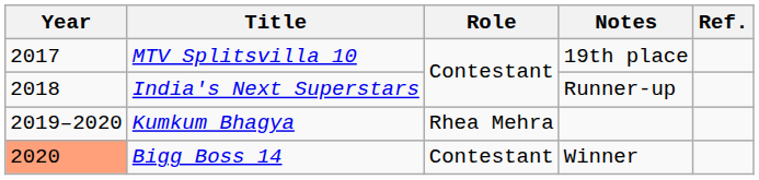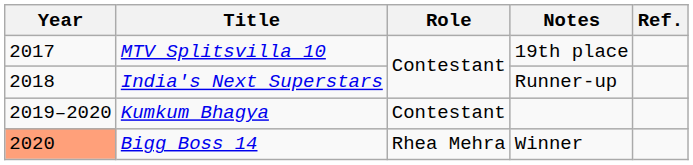Kumkum Bhagya | Role: Rhea Mehra -> Contestant
Bigg Boss 14 | Role: Contestant -> Rhea Mehra
